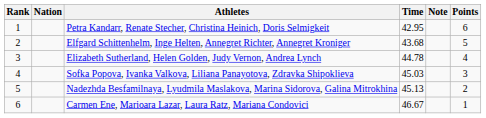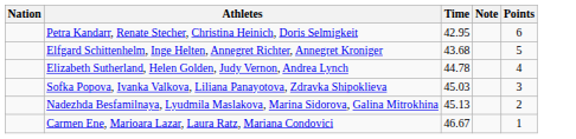- column: Rank | 1 | 2 | 3 | 4 | 5 | 6
